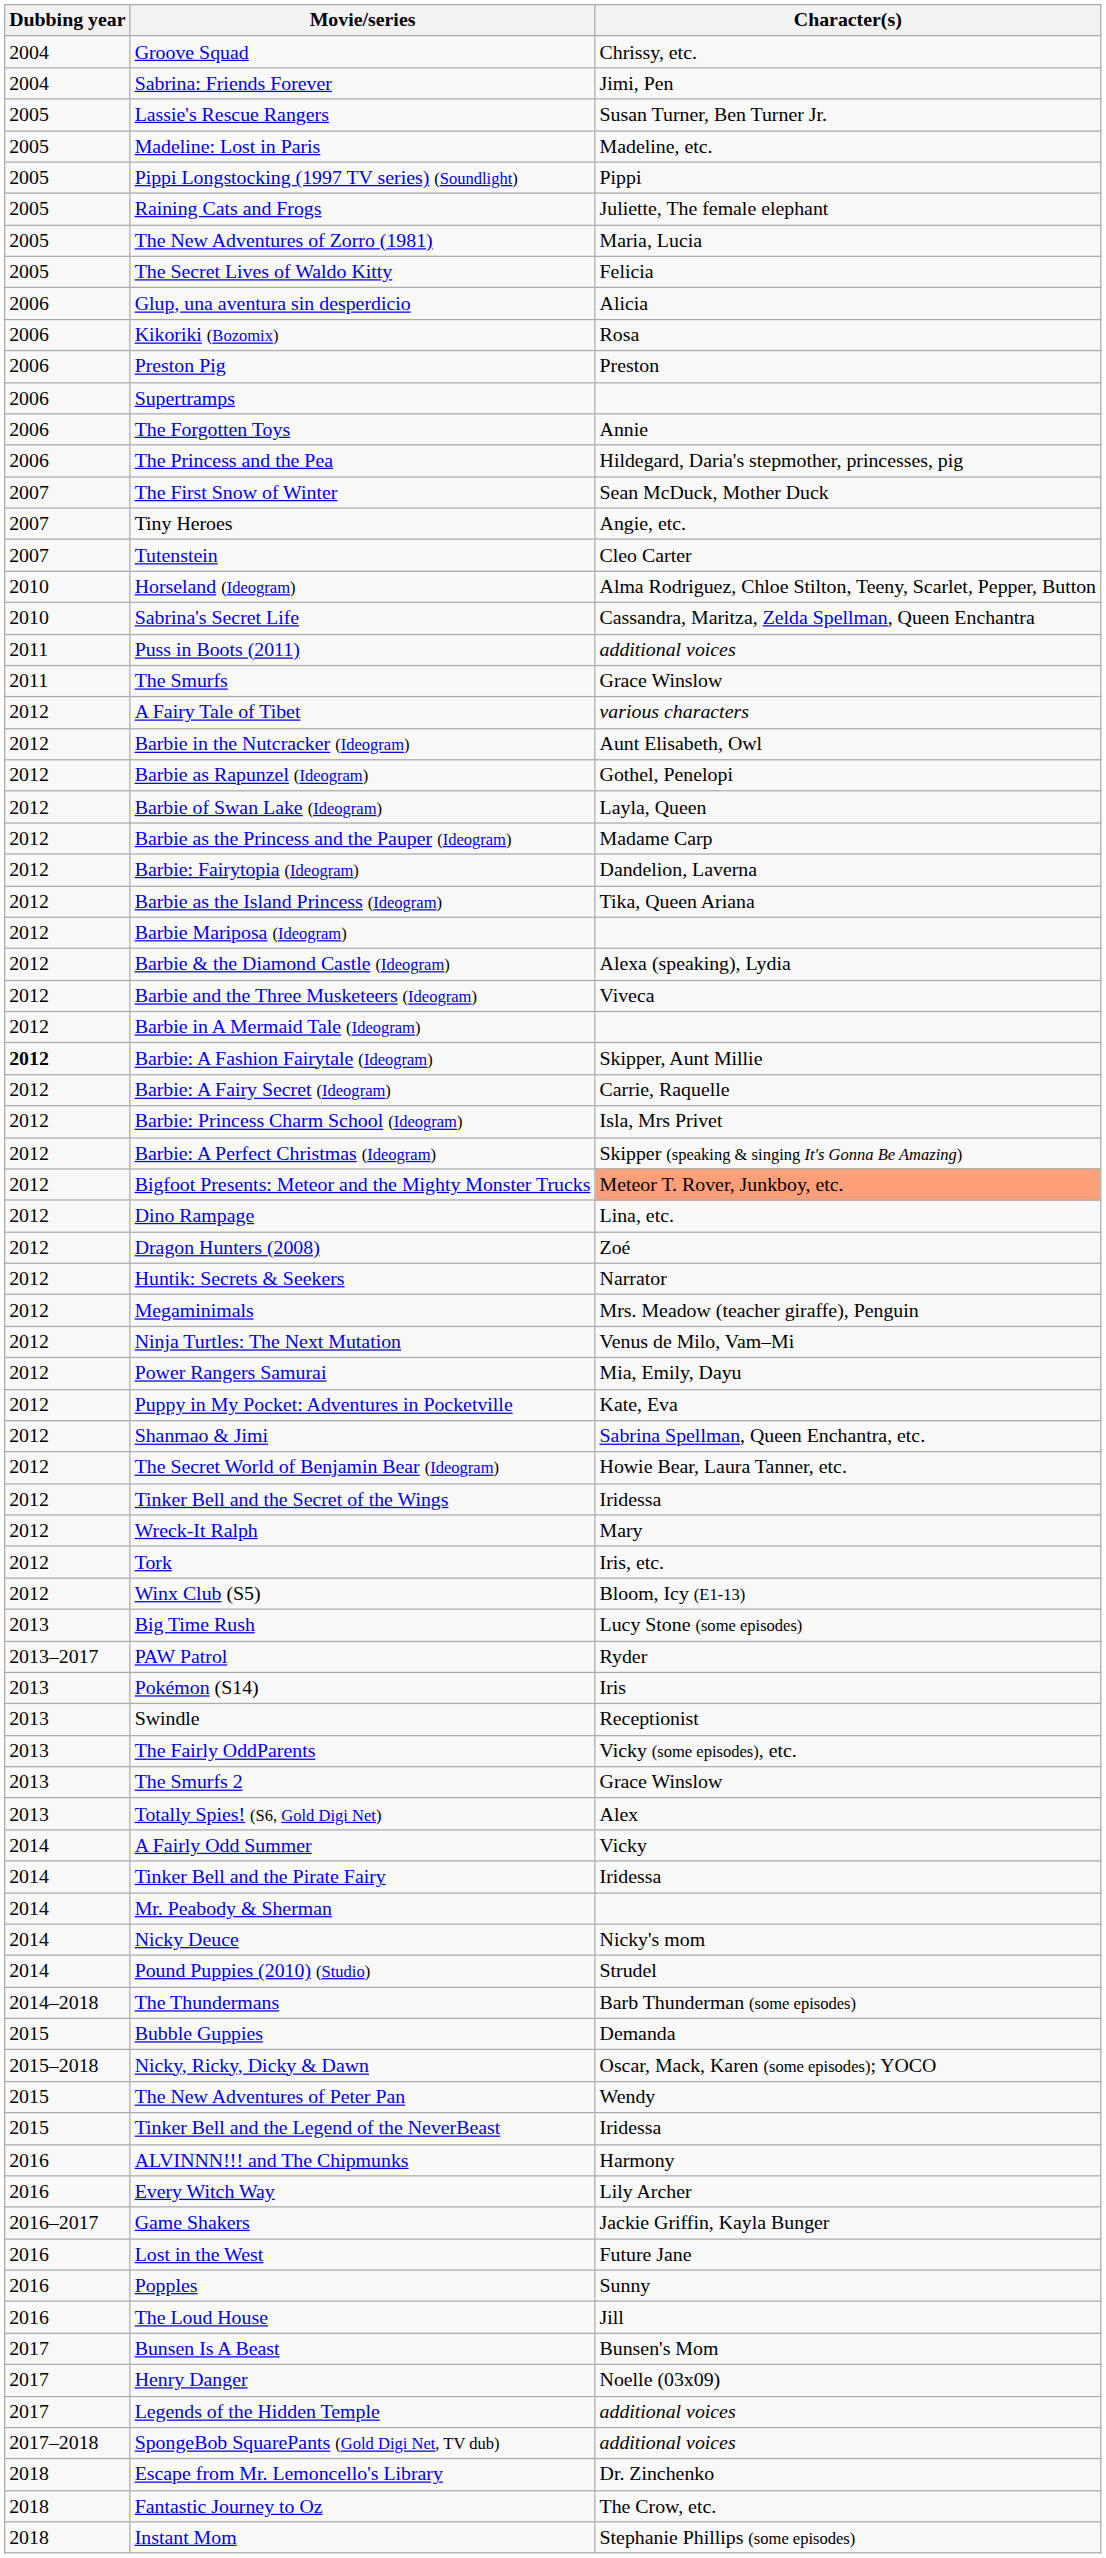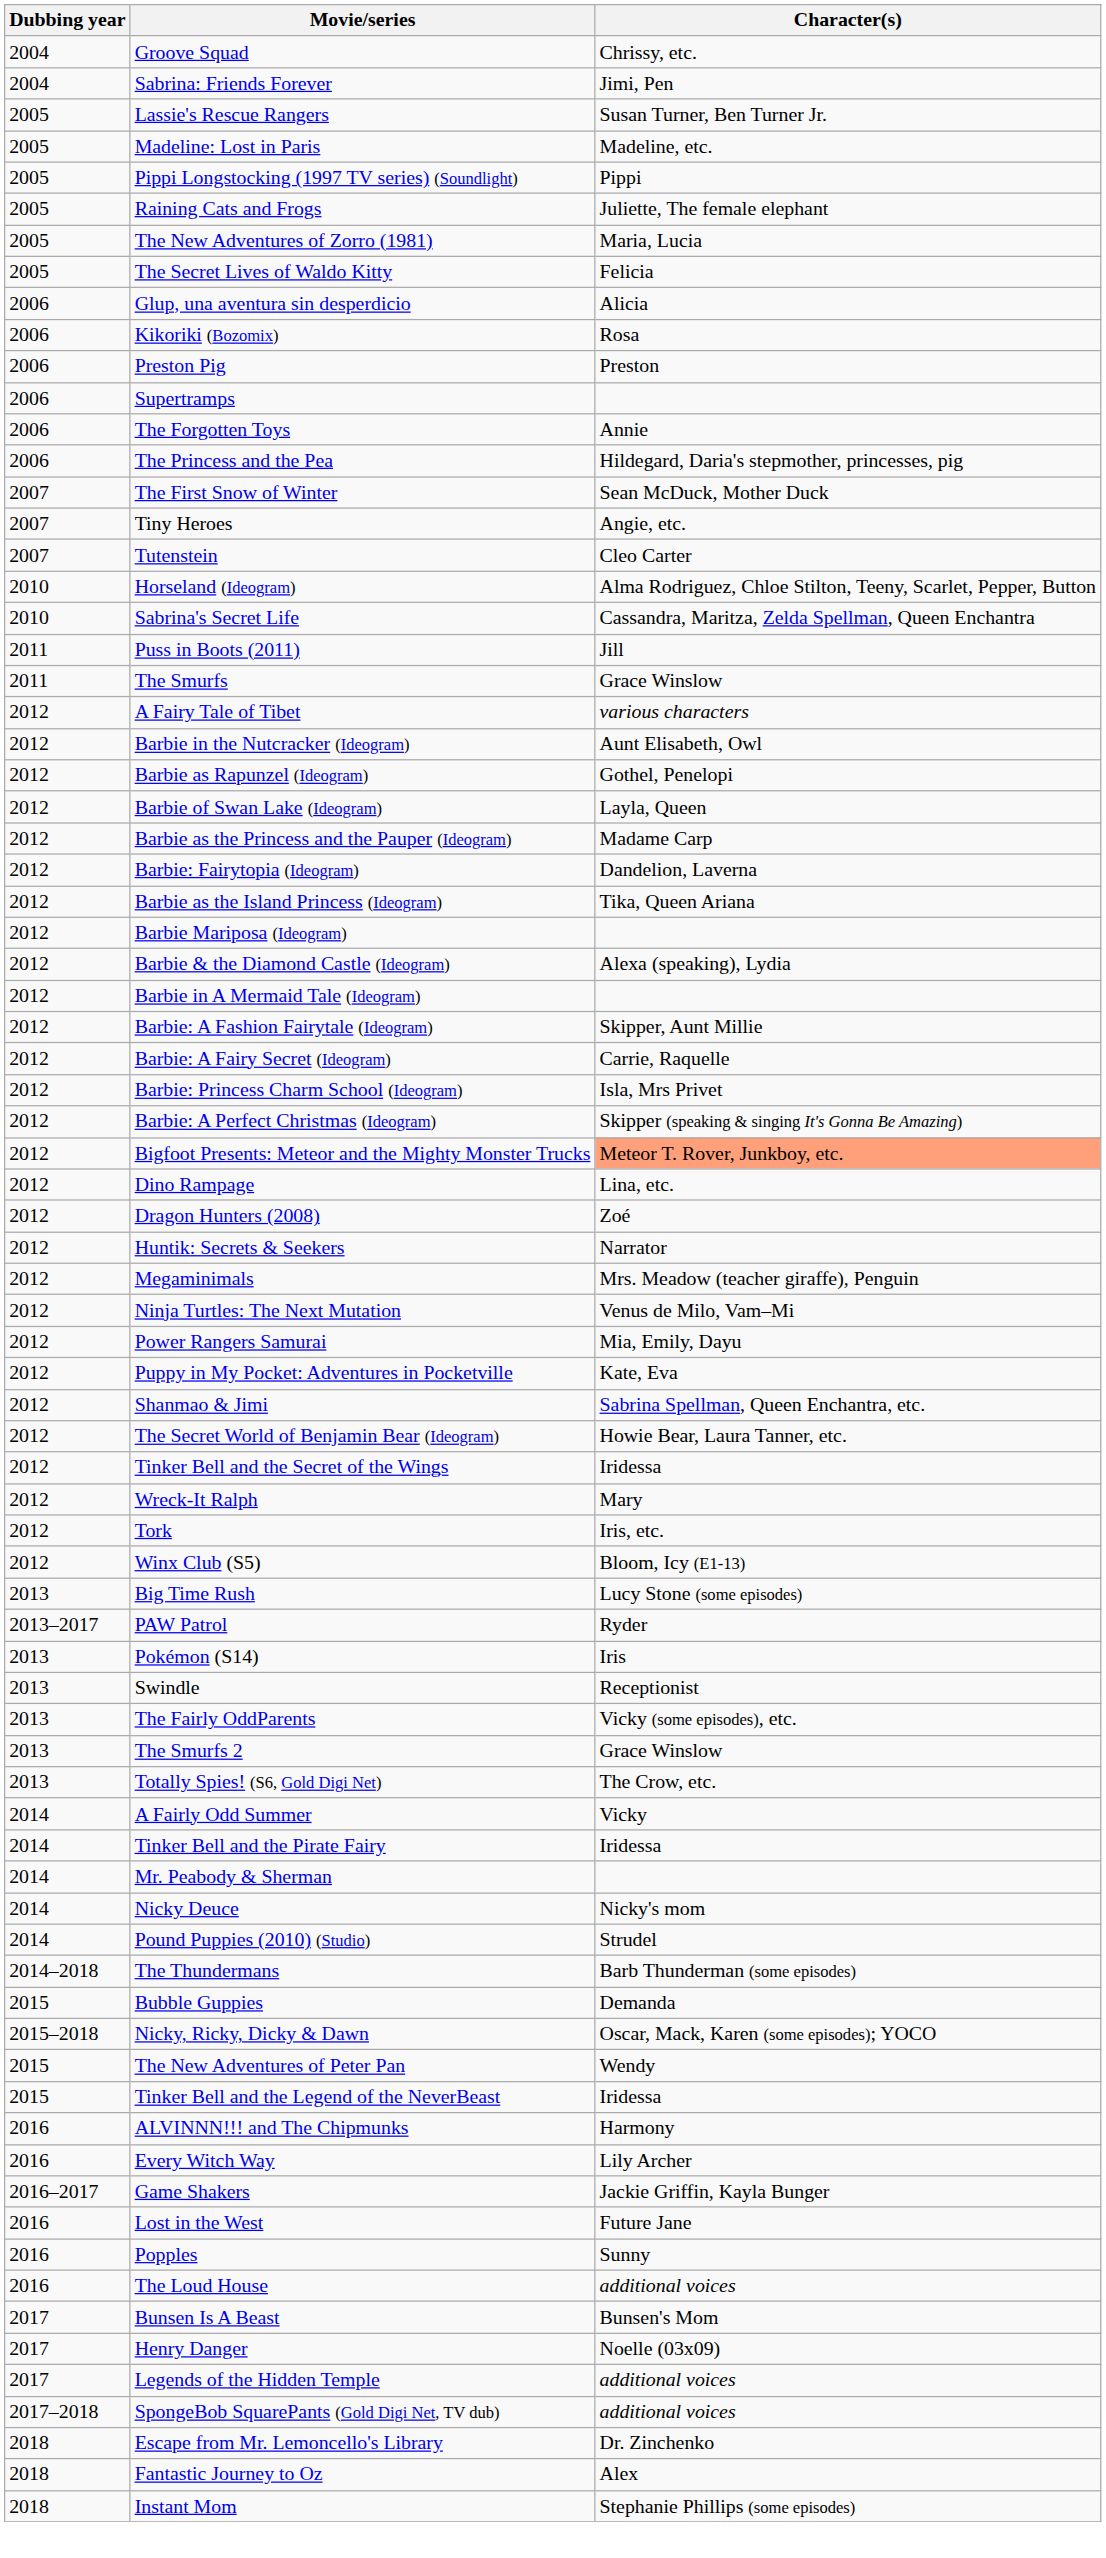Puss in Boots (2011) | Character(s): additional voices -> Jill
- row: 2012 | Barbie and the Three Musketeers (Ideogram) | Viveca
Barbie: A Fashion Fairytale (Ideogram) | Dubbing year: bold -> normal
Totally Spies! (S6, Gold Digi Net) | Character(s): Alex -> The Crow, etc.
The Loud House | Character(s): Jill -> additional voices
Fantastic Journey to Oz | Character(s): The Crow, etc. -> Alex
